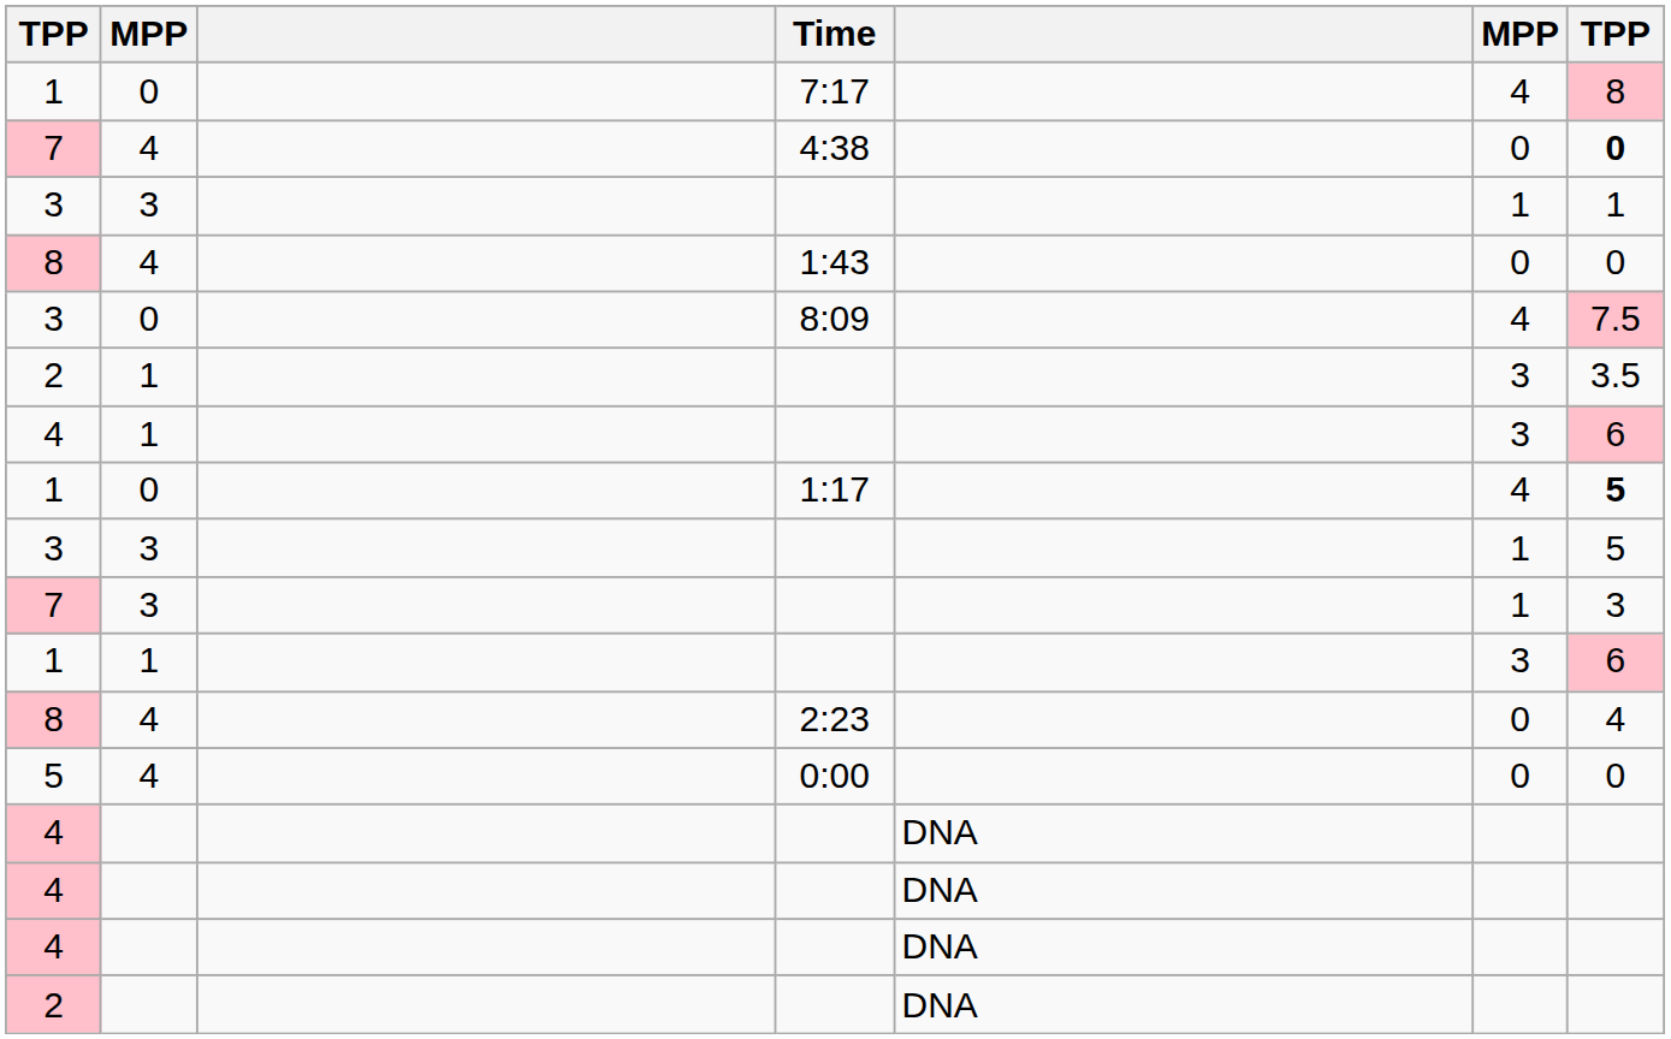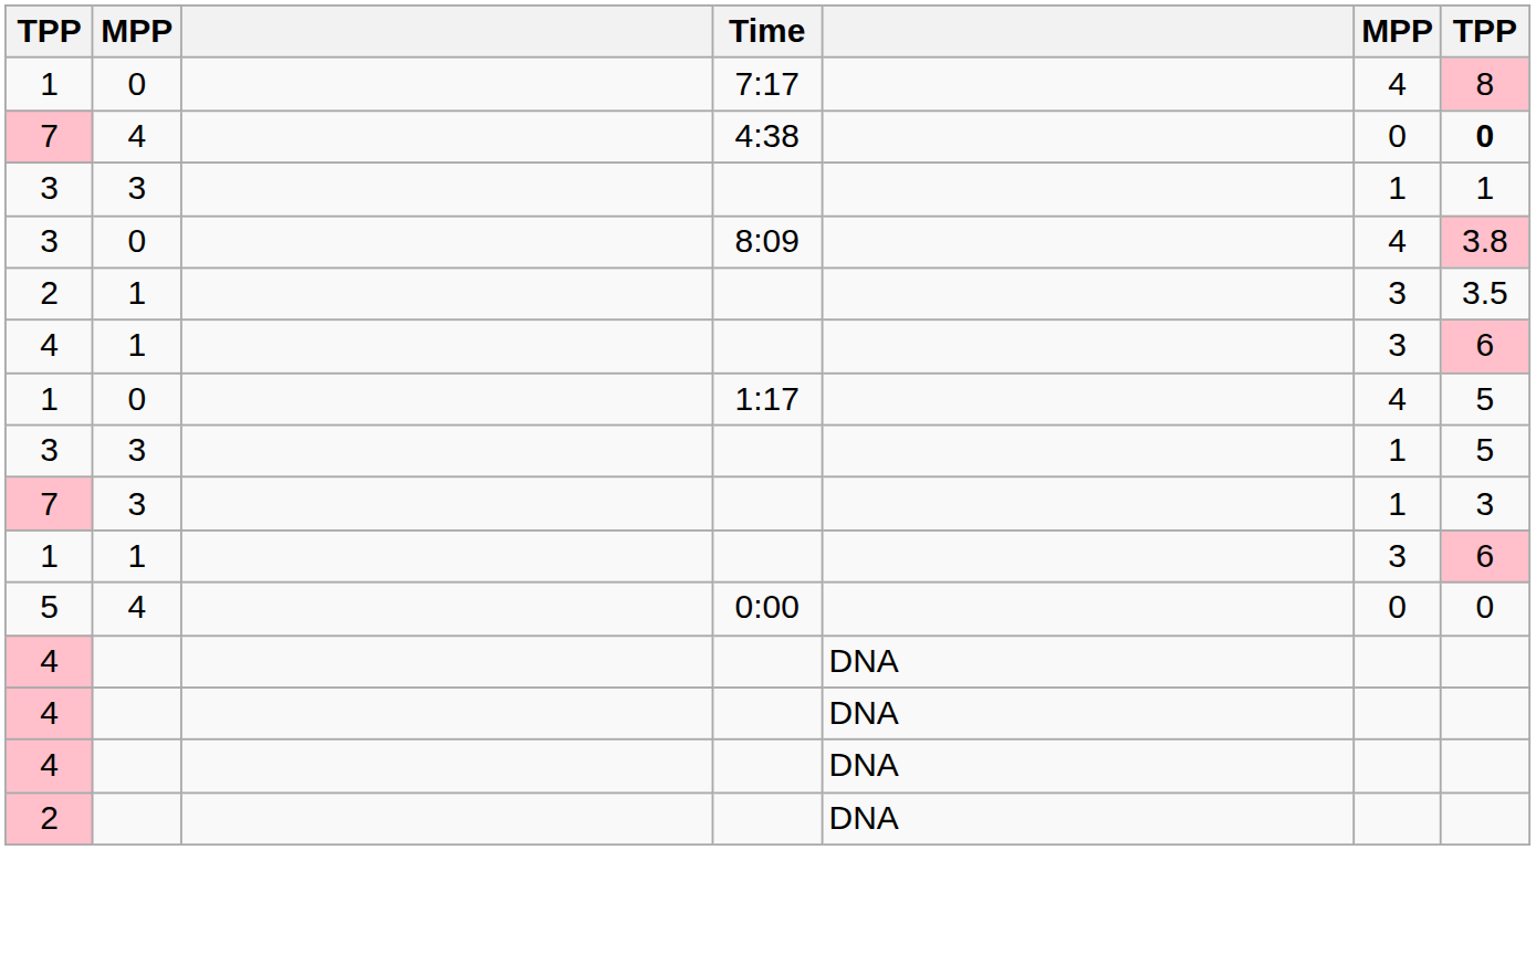- row: 8 | 4 | 1:43 | 0 | 0
8:09 | column 7: 7.5 -> 3.8
1:17 | column 7: bold -> normal
- row: 8 | 4 | 2:23 | 0 | 4
